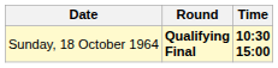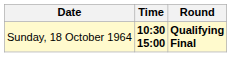columns swapped: Time <-> Round
